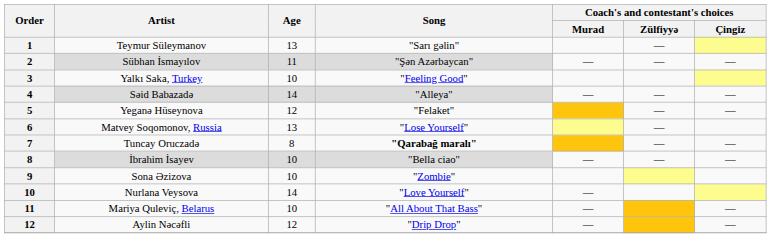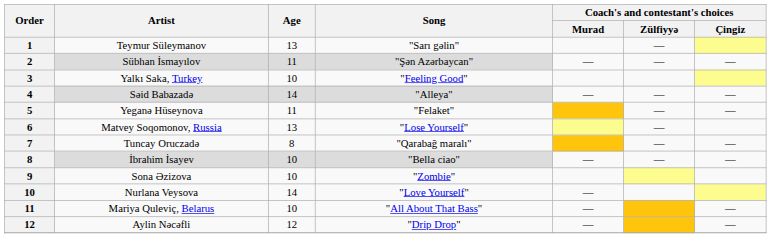Yeganə Hüseynova | Age: 12 -> 11
Tuncay Oruczadə | Song: bold -> normal
